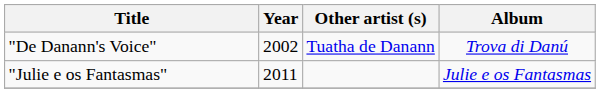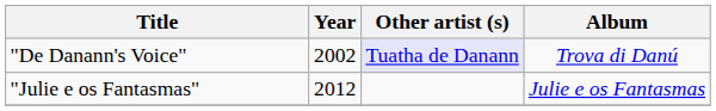"De Danann's Voice" | Other artist (s): no background -> lavender background
"Julie e os Fantasmas" | Year: 2011 -> 2012
